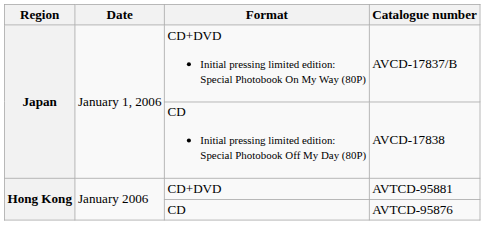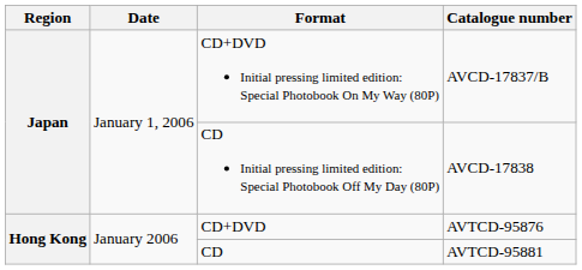CD+DVD | Catalogue number: AVTCD-95881 -> AVTCD-95876
CD | Catalogue number: AVTCD-95876 -> AVTCD-95881
